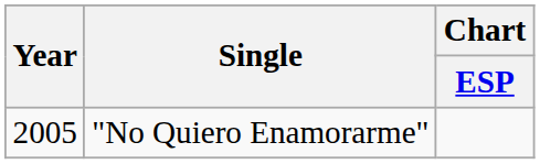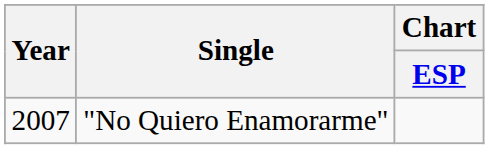"No Quiero Enamorarme" | Year: 2005 -> 2007
